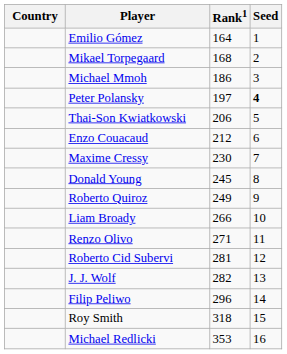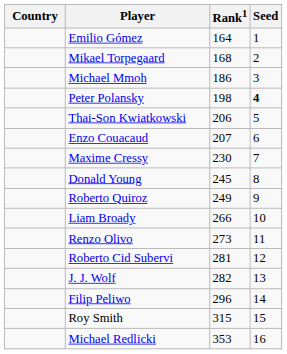Peter Polansky | Rank1: 197 -> 198
Enzo Couacaud | Rank1: 212 -> 207
Renzo Olivo | Rank1: 271 -> 273
Roy Smith | Rank1: 318 -> 315
